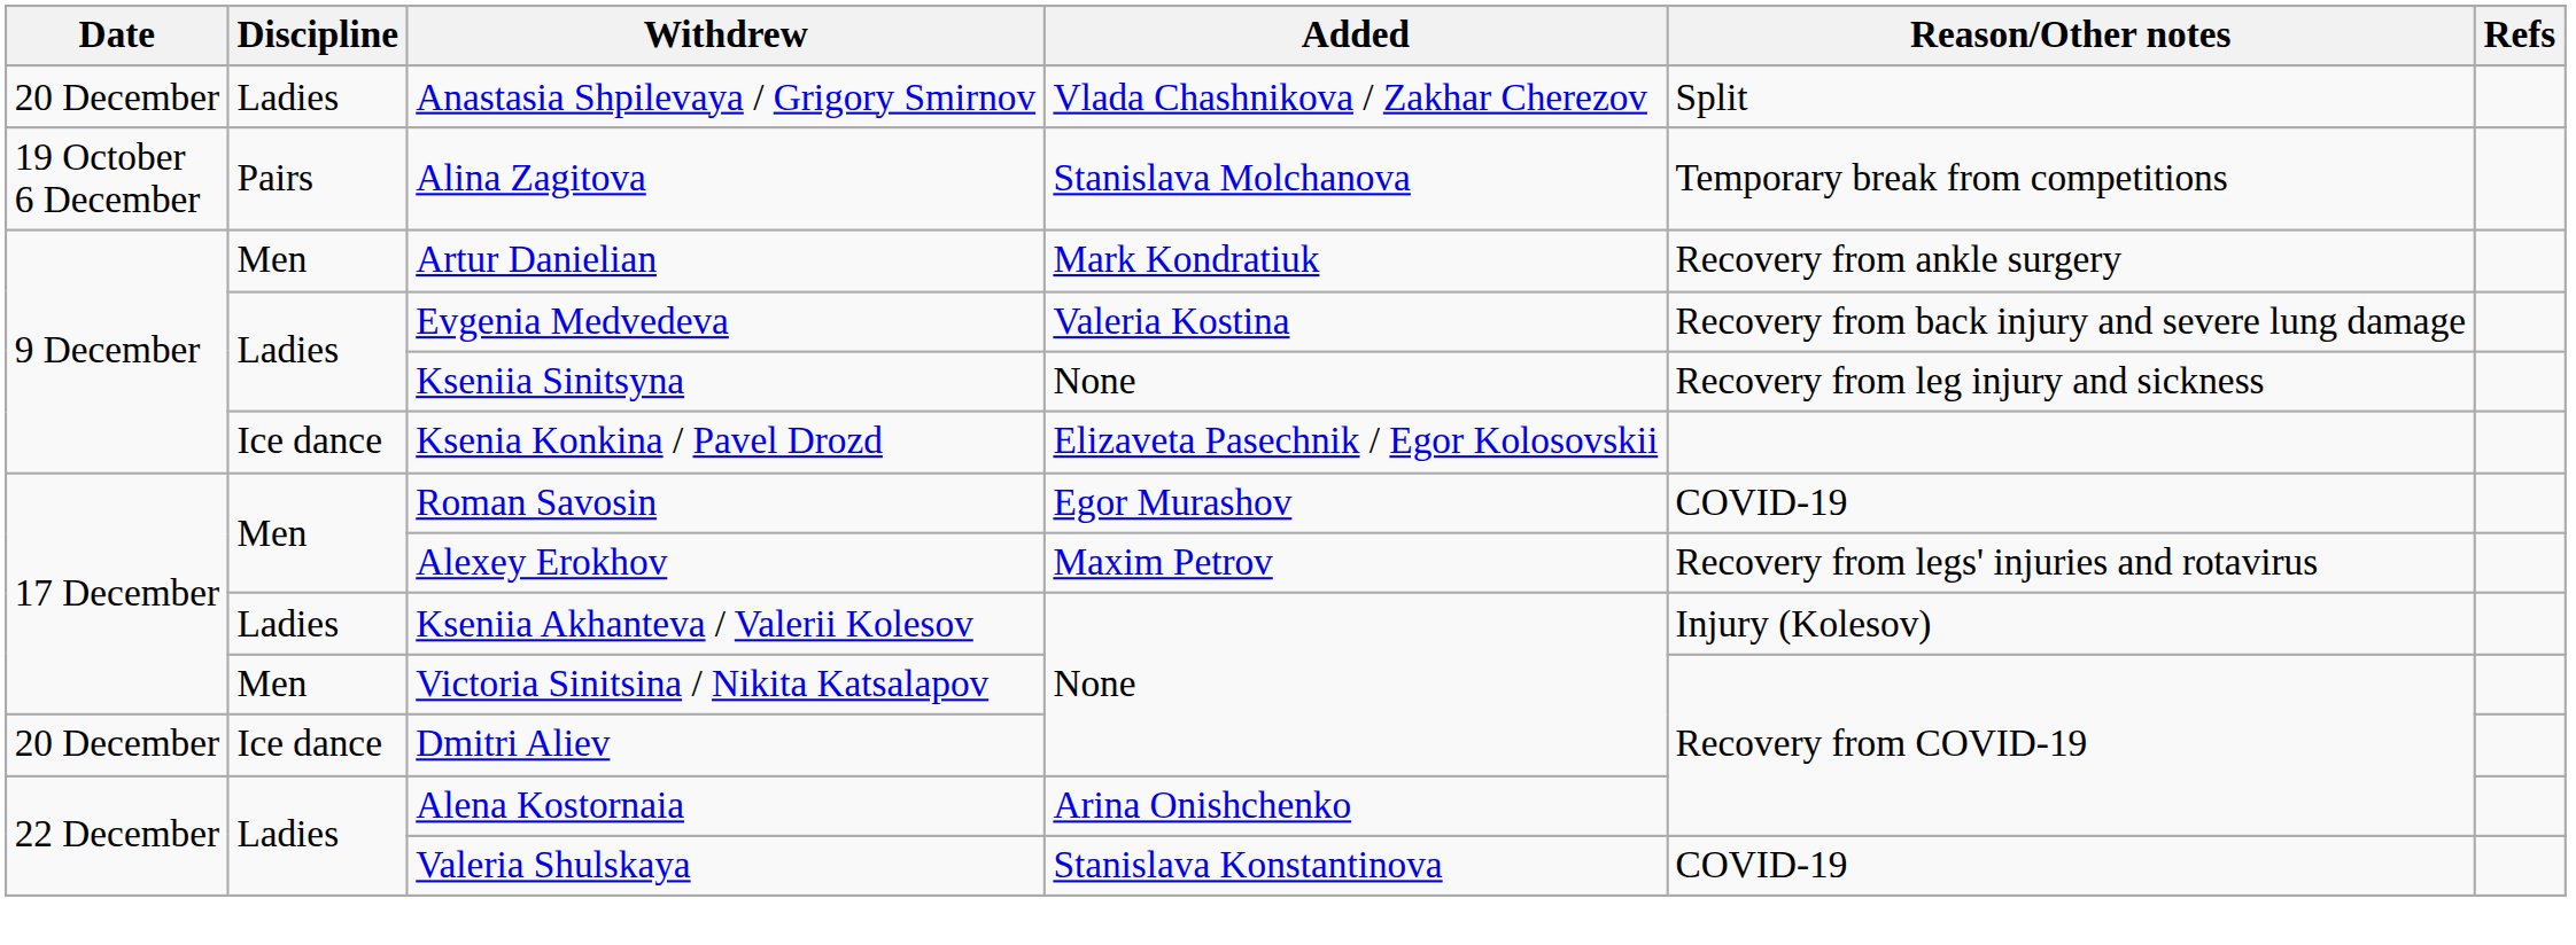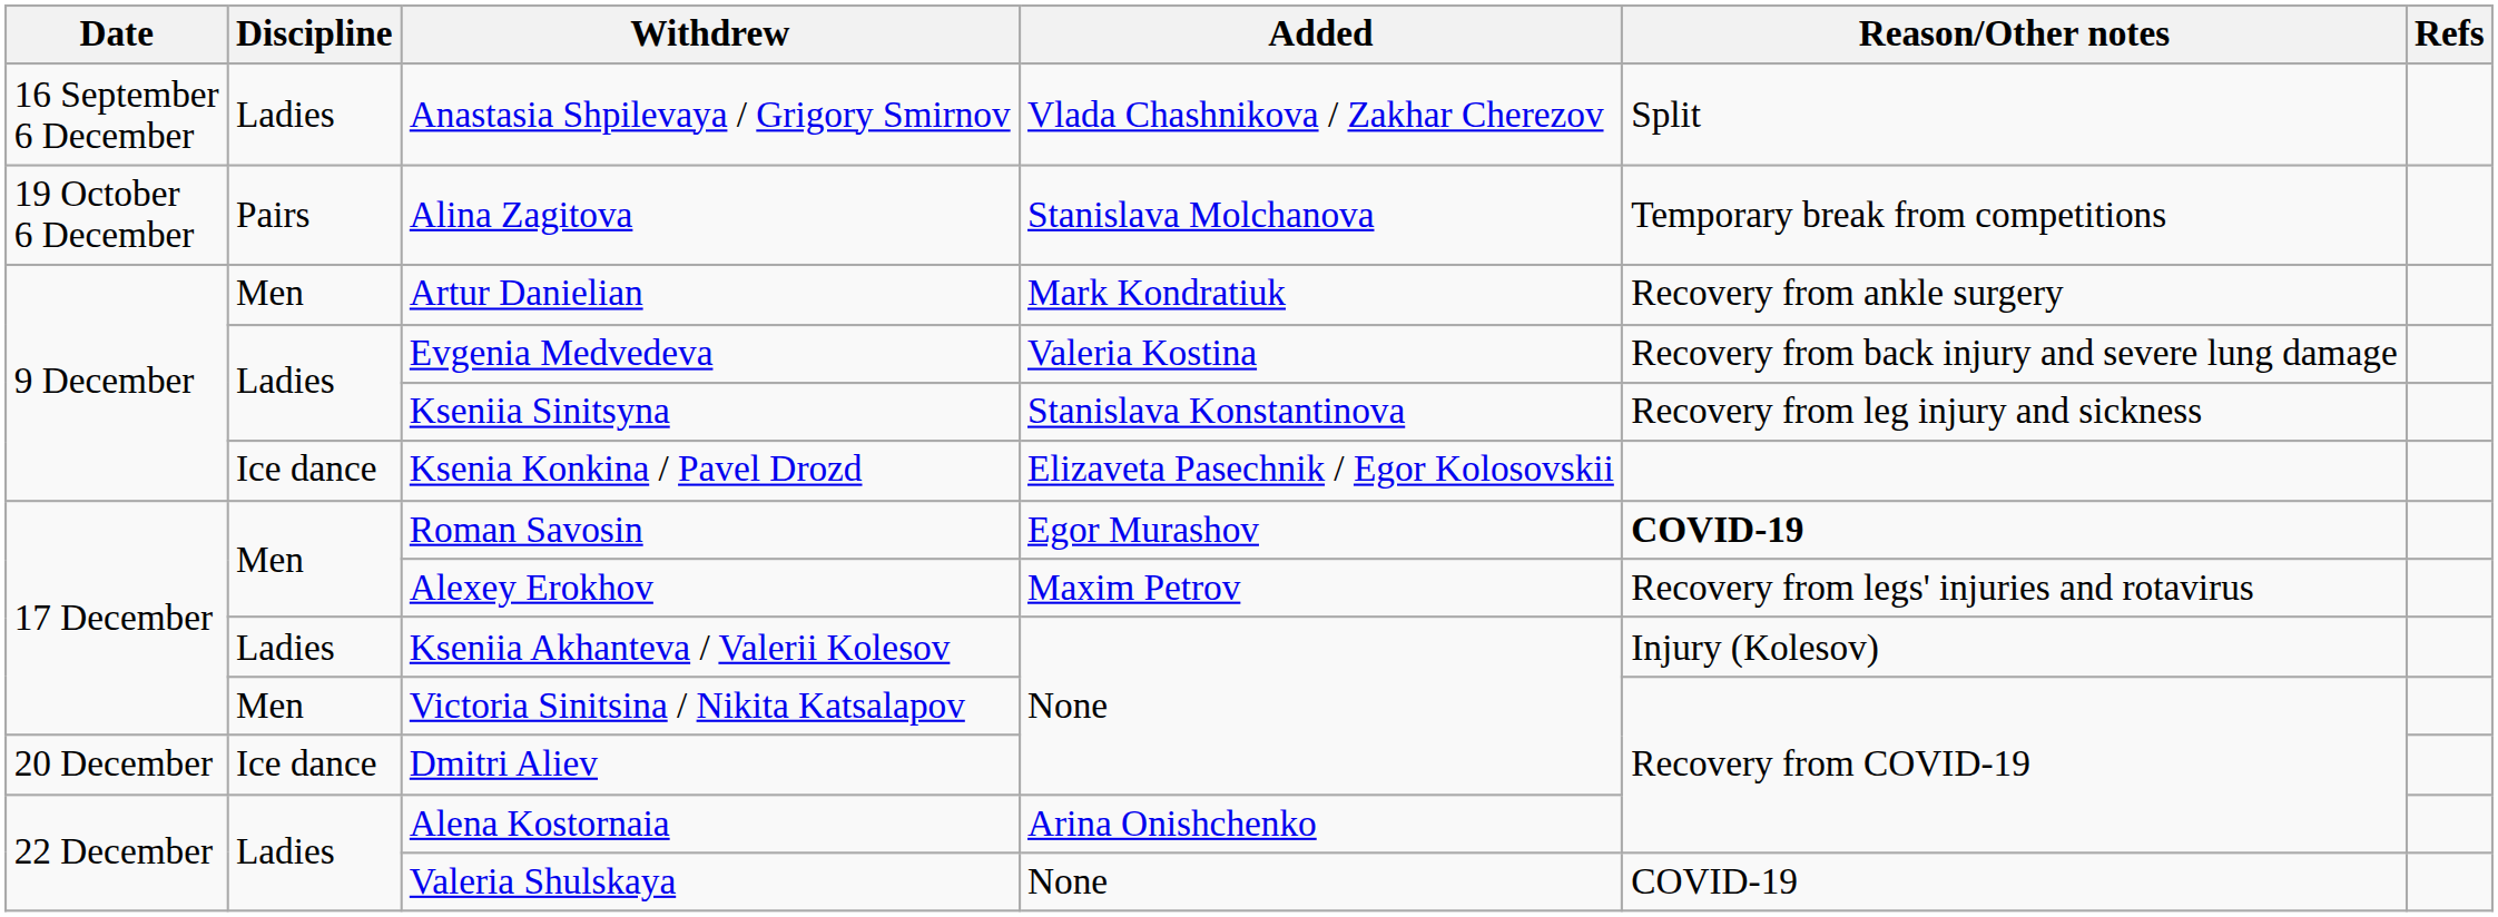Anastasia Shpilevaya / Grigory Smirnov | Date: 20 December -> 16 September 6 December
Kseniia Sinitsyna | Added: None -> Stanislava Konstantinova
Roman Savosin | Reason/Other notes: normal -> bold
Valeria Shulskaya | Added: Stanislava Konstantinova -> None
